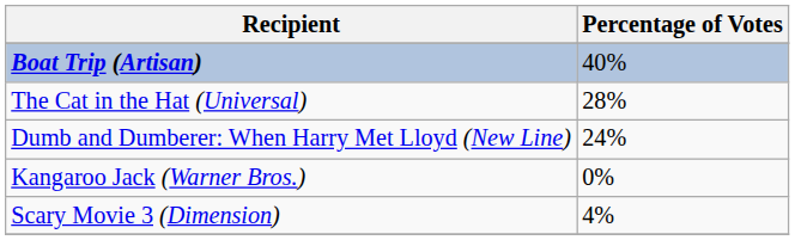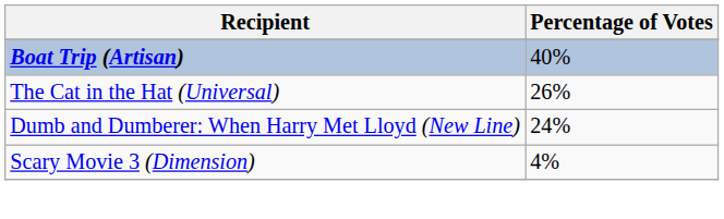The Cat in the Hat (Universal) | Percentage of Votes: 28% -> 26%
- row: Kangaroo Jack (Warner Bros.) | 0%
